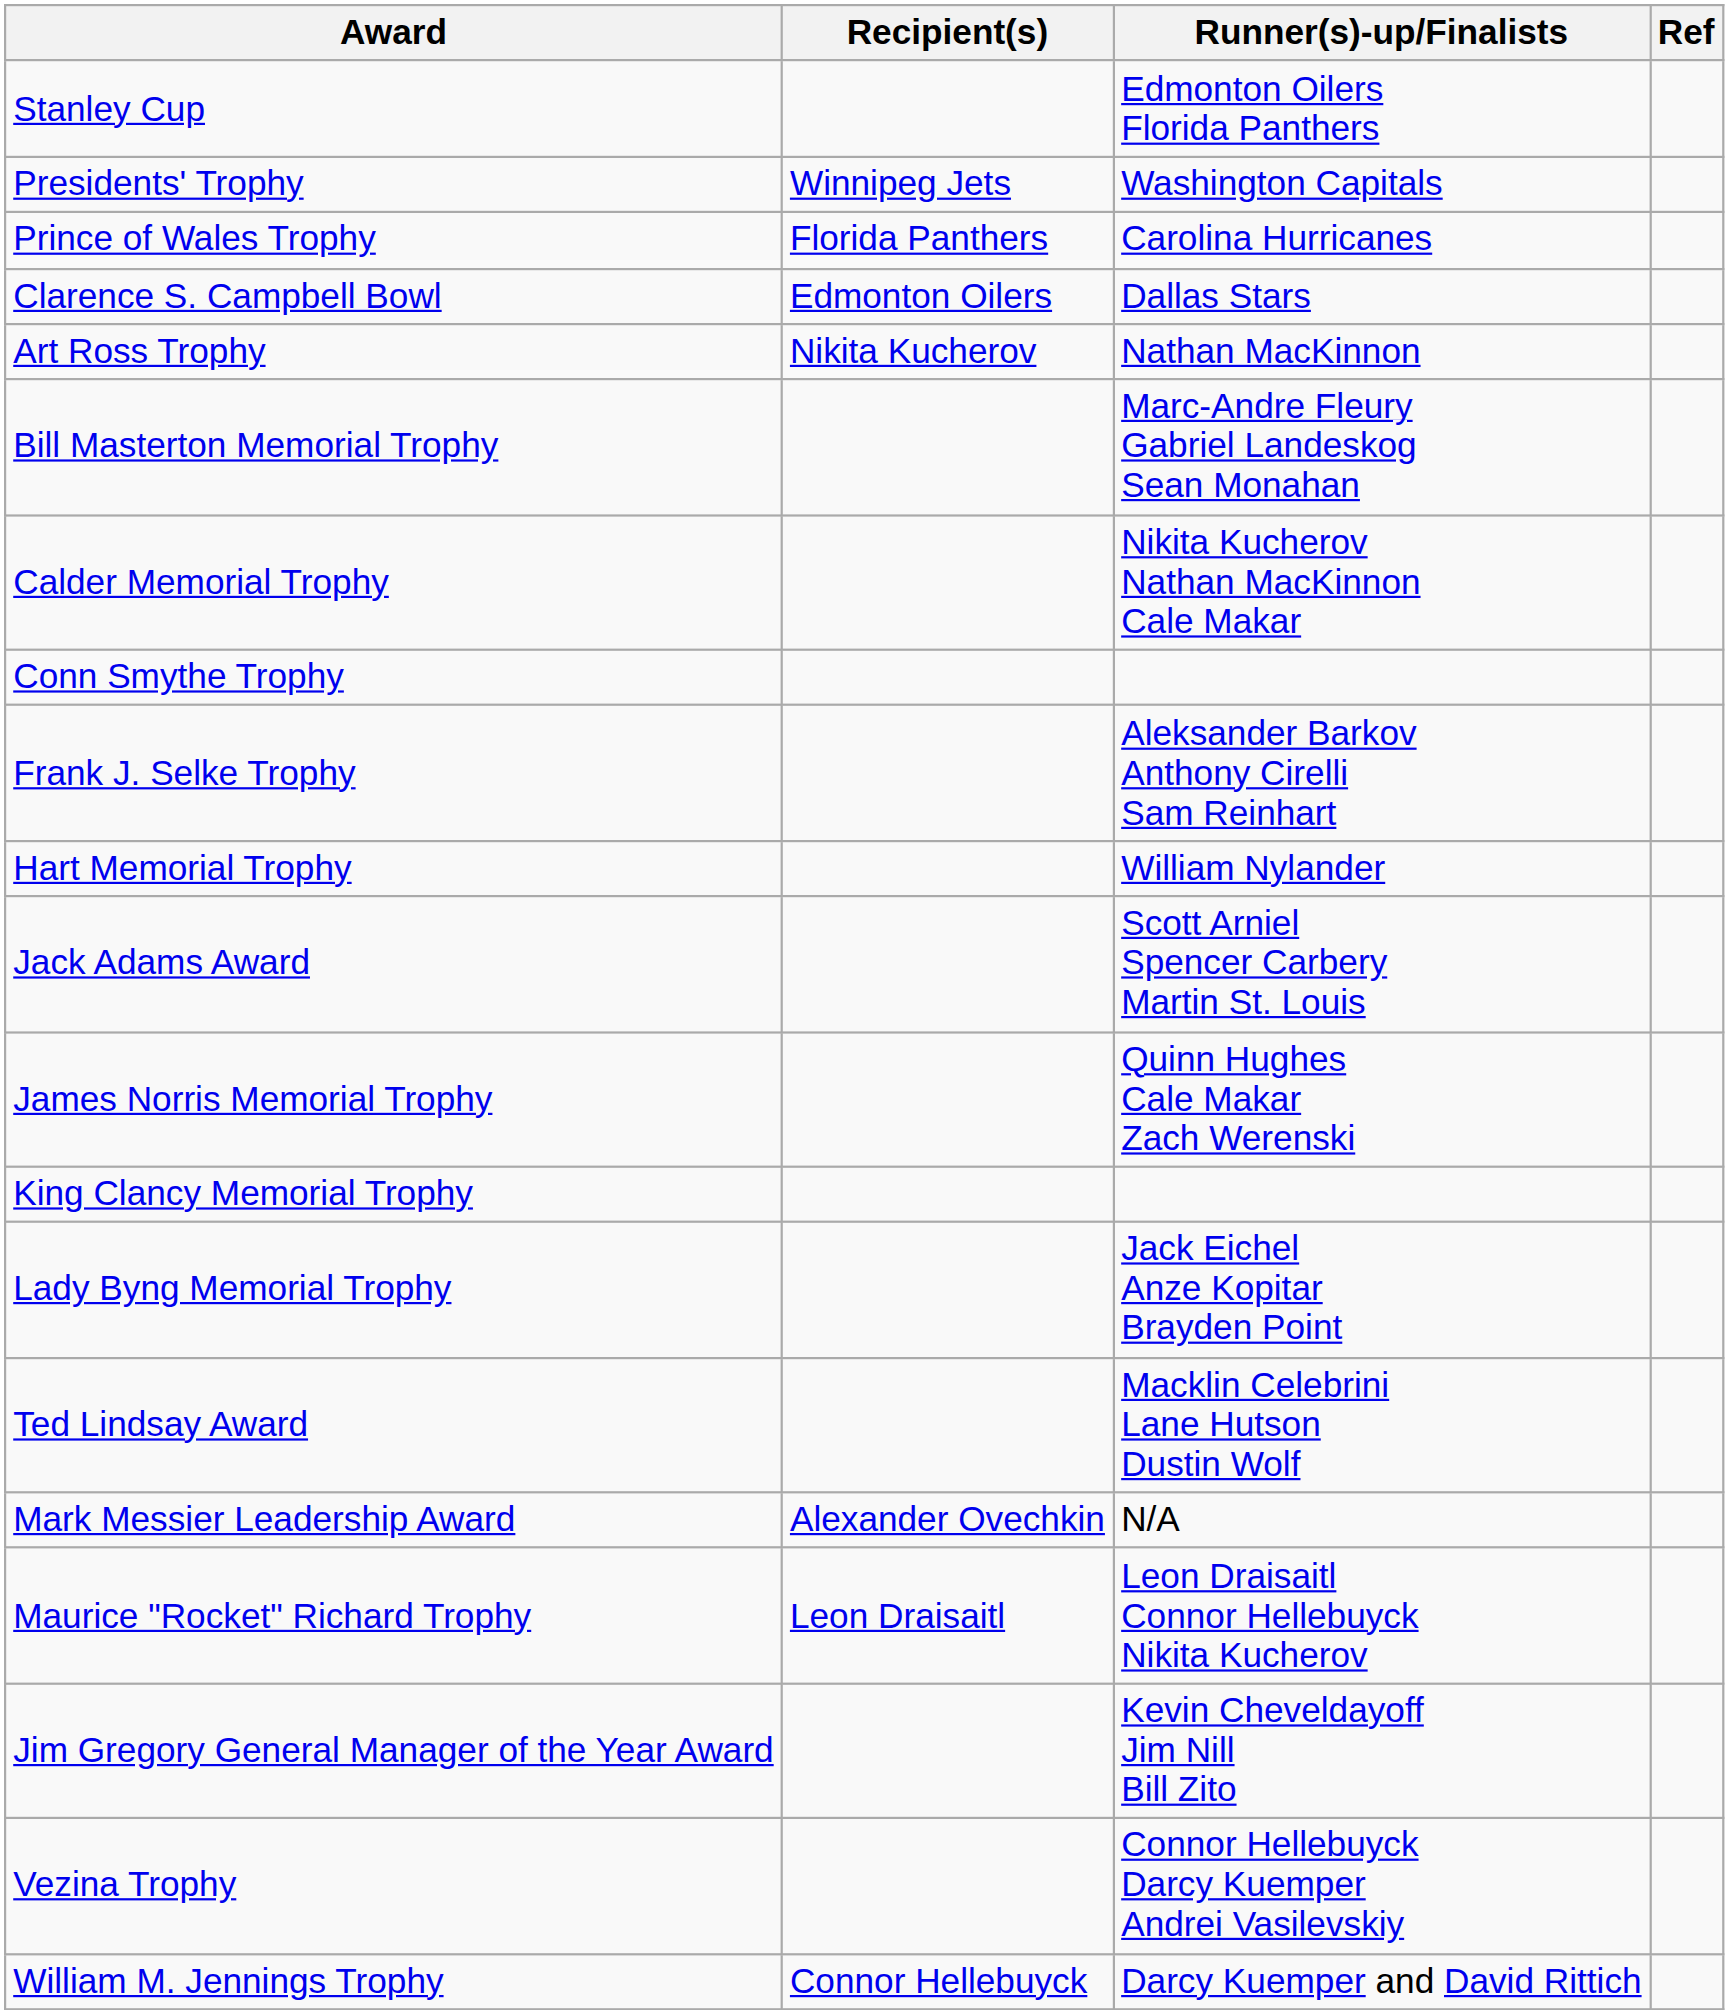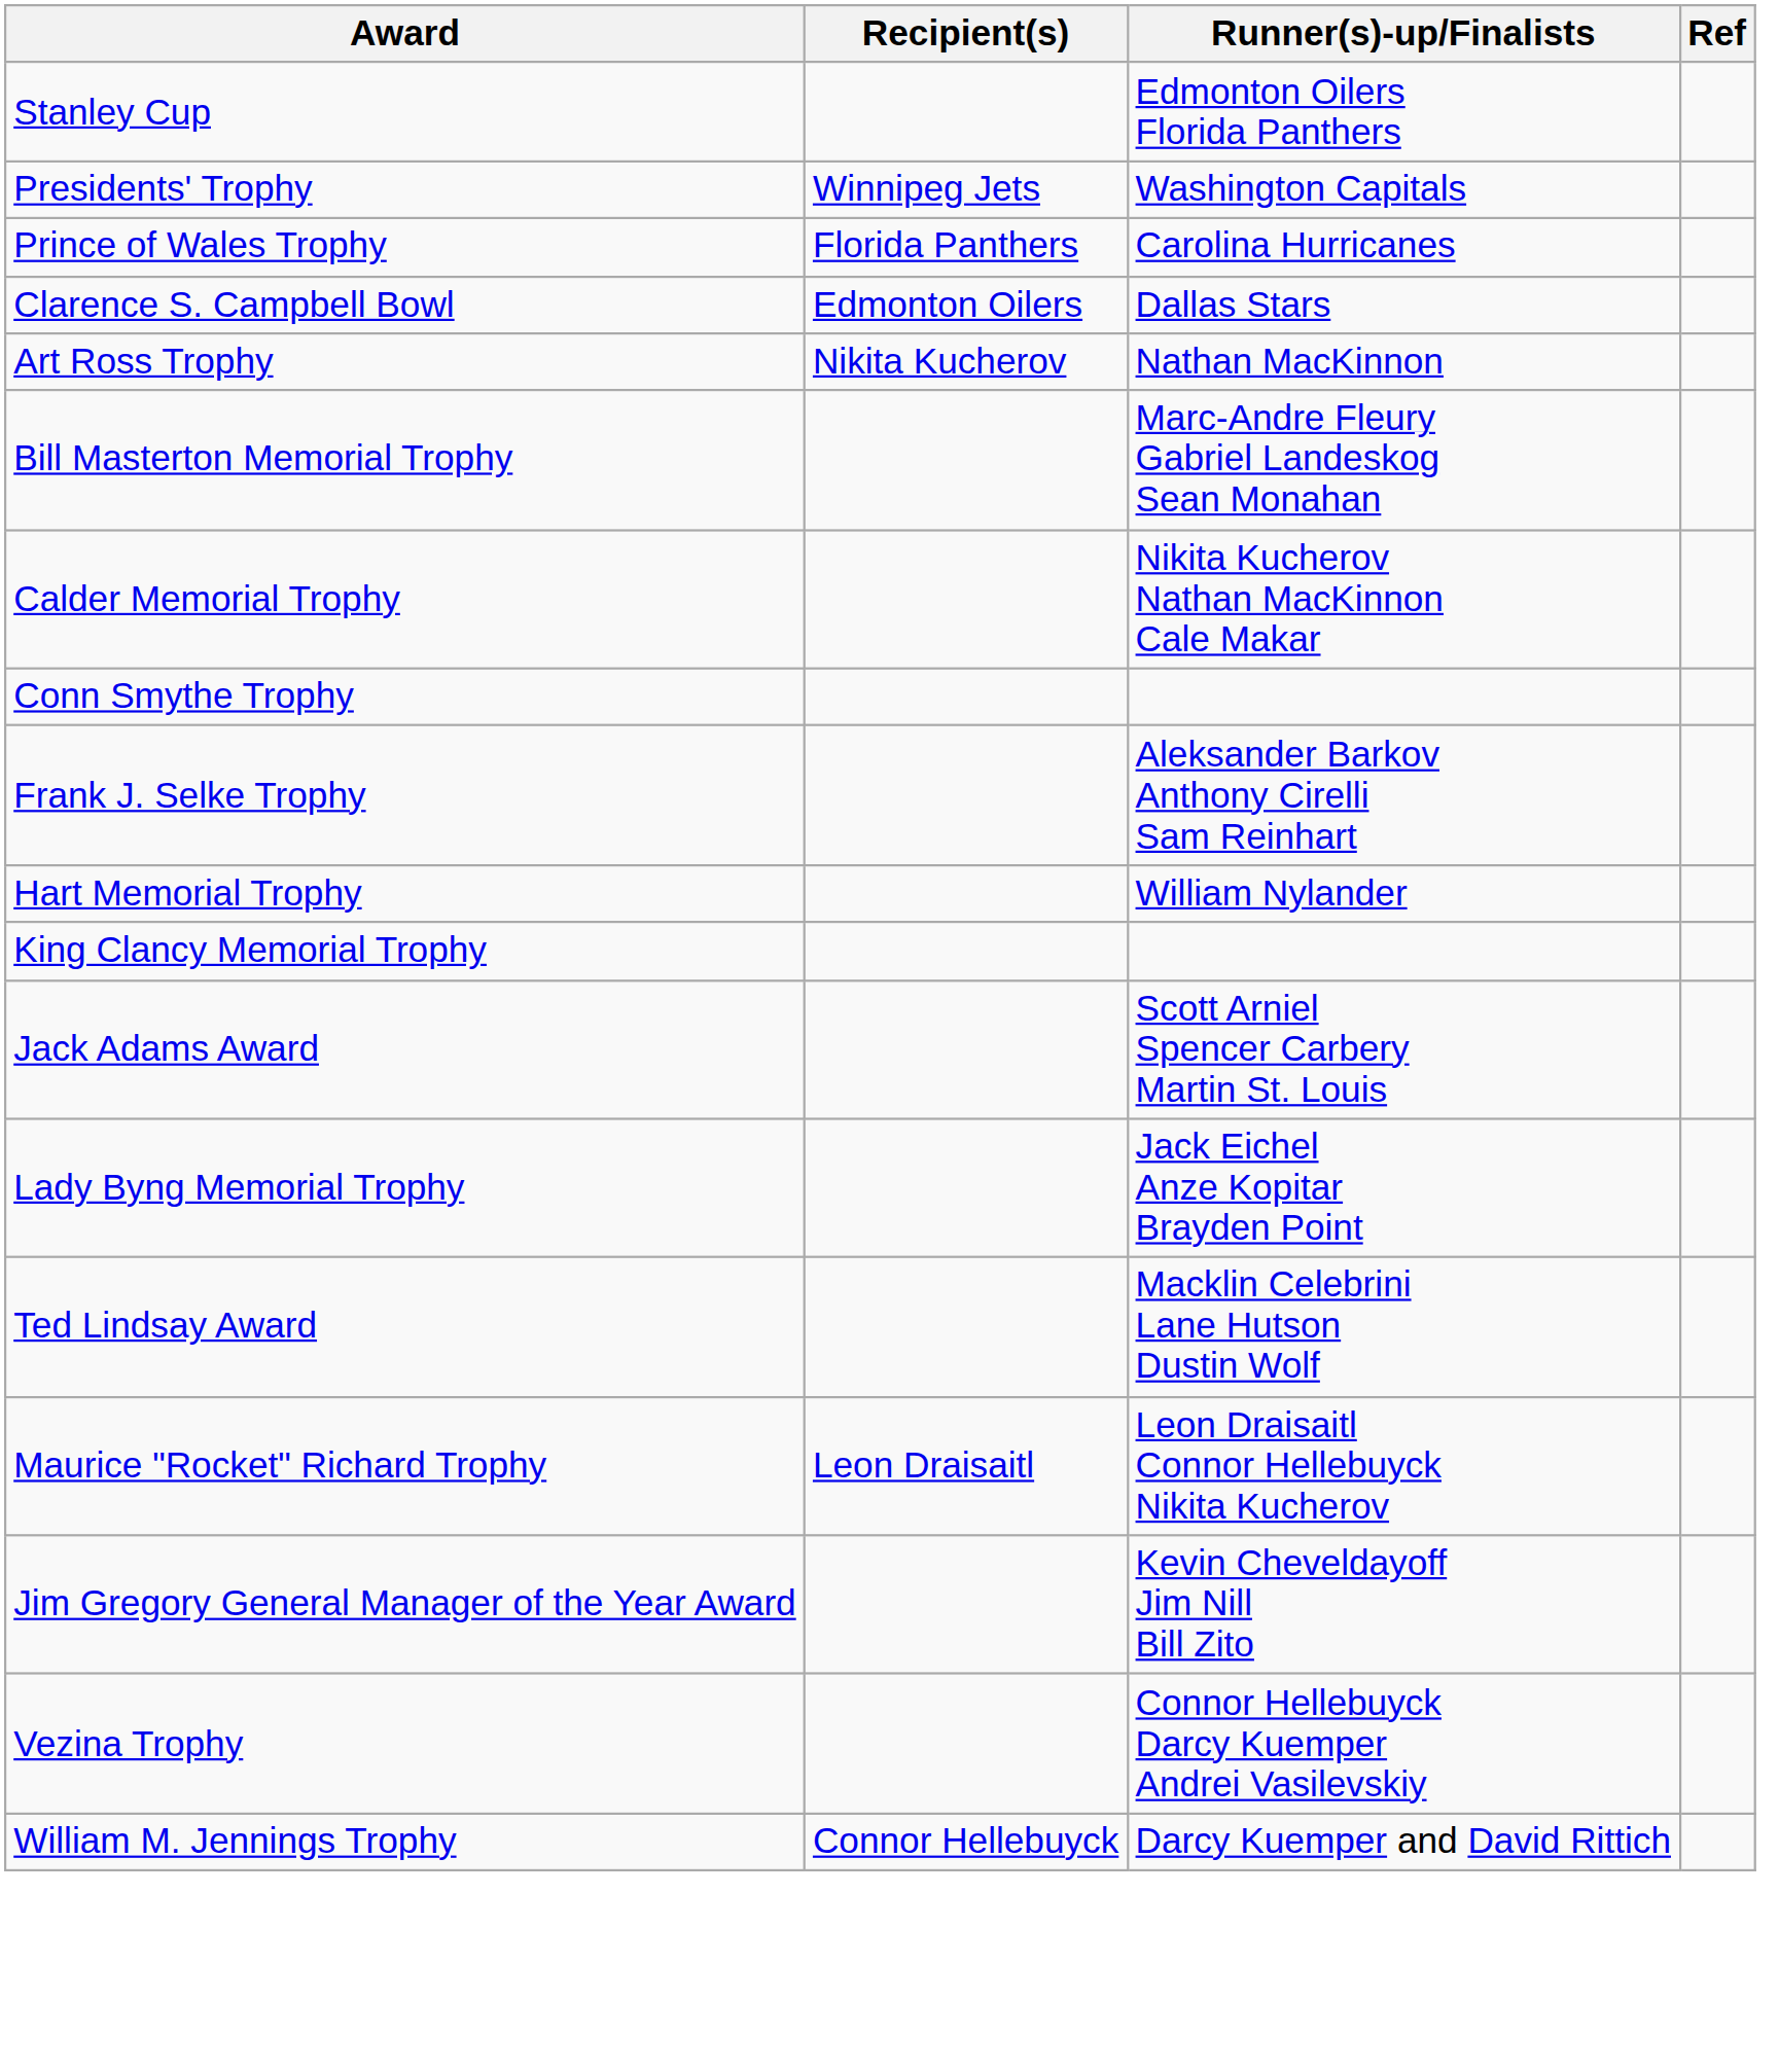rows swapped: Jack Adams Award <-> King Clancy Memorial Trophy
- row: James Norris Memorial Trophy | Quinn Hughes Cale Makar Zach Werenski
- row: Mark Messier Leadership Award | Alexander Ovechkin | N/A
